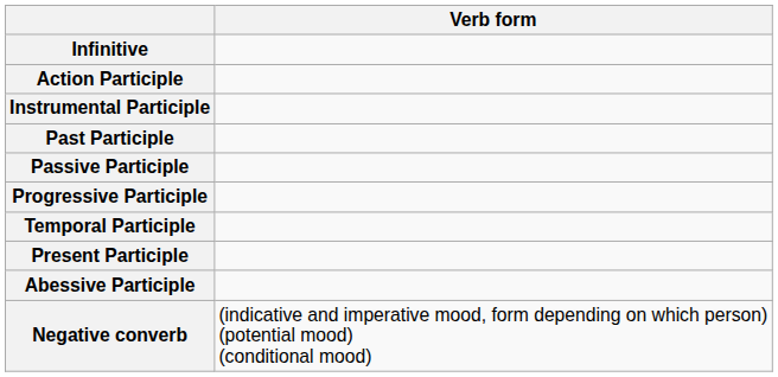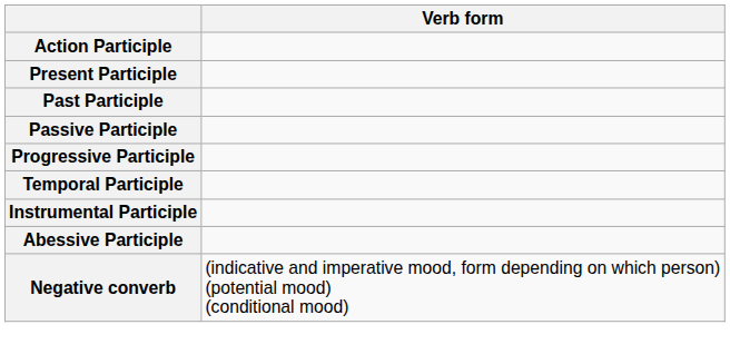- row: Infinitive
rows swapped: Present Participle <-> Instrumental Participle
